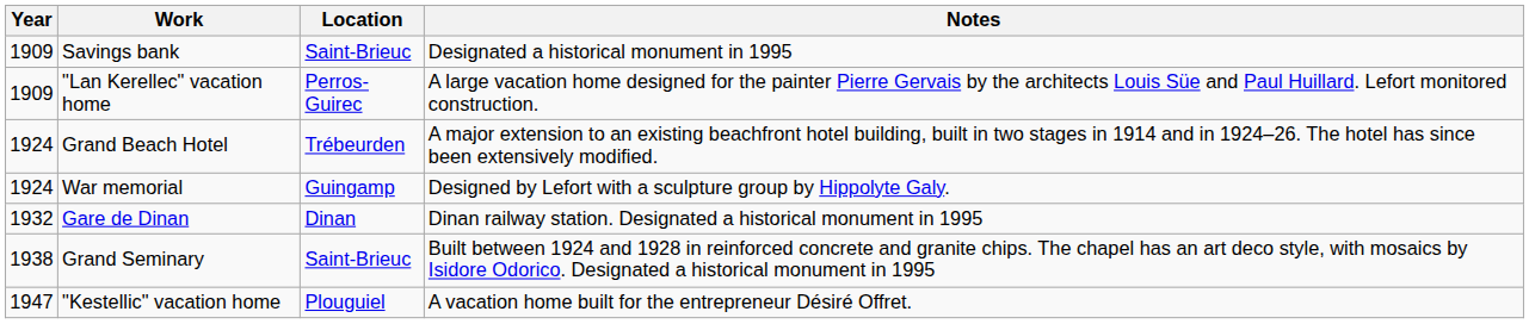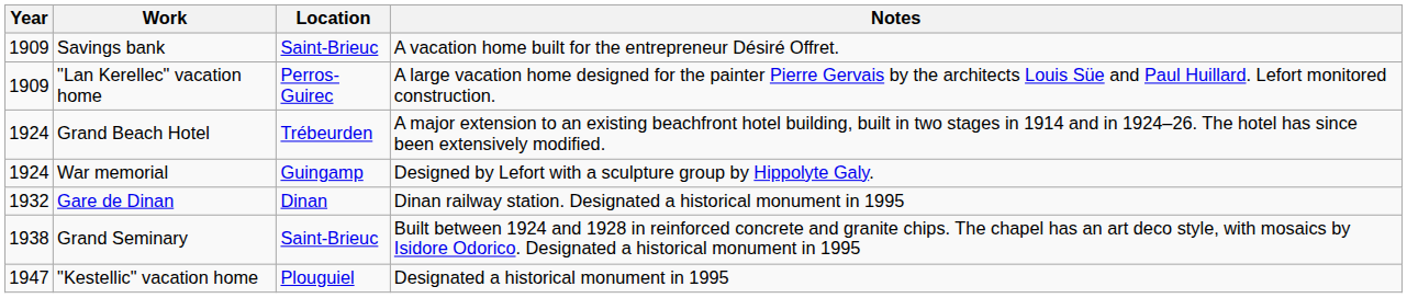Savings bank | Notes: Designated a historical monument in 1995 -> A vacation home built for the entrepreneur Désiré Offret.
"Kestellic" vacation home | Notes: A vacation home built for the entrepreneur Désiré Offret. -> Designated a historical monument in 1995
